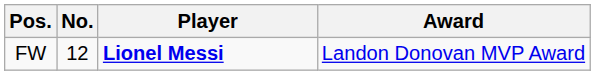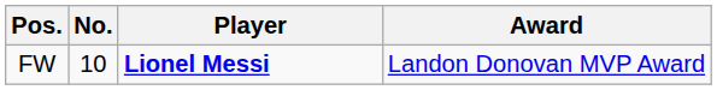FW | No.: 12 -> 10
